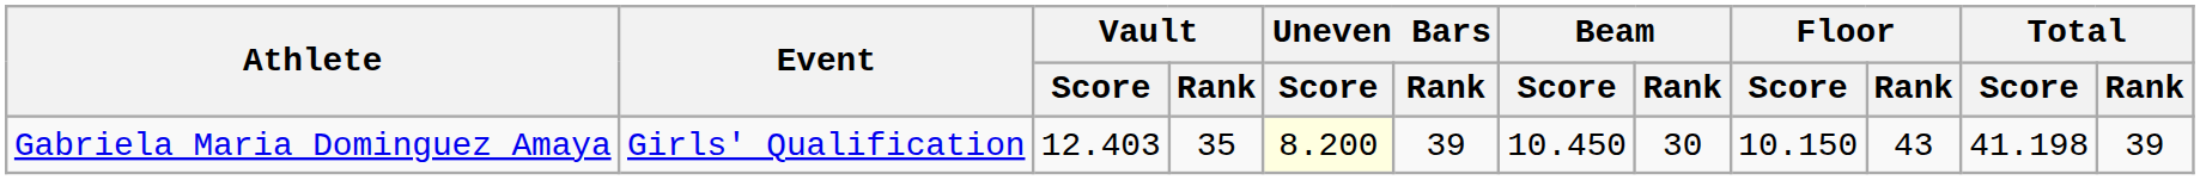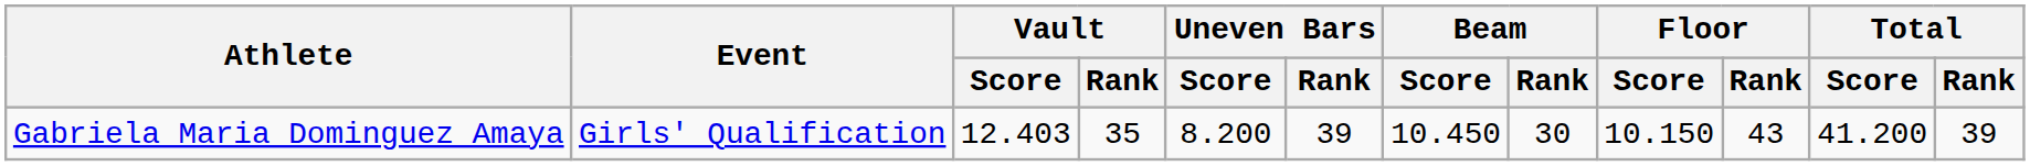Gabriela Maria Dominguez Amaya | Uneven Bars / Score: lightyellow background -> no background
Gabriela Maria Dominguez Amaya | Total / Score: 41.198 -> 41.200
